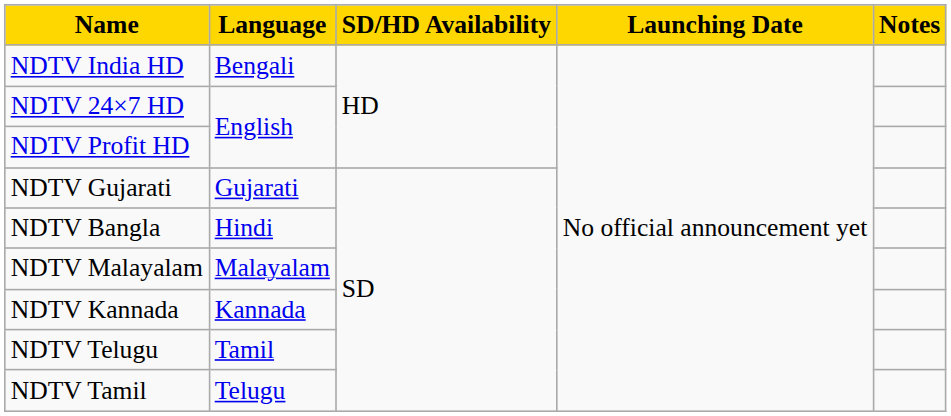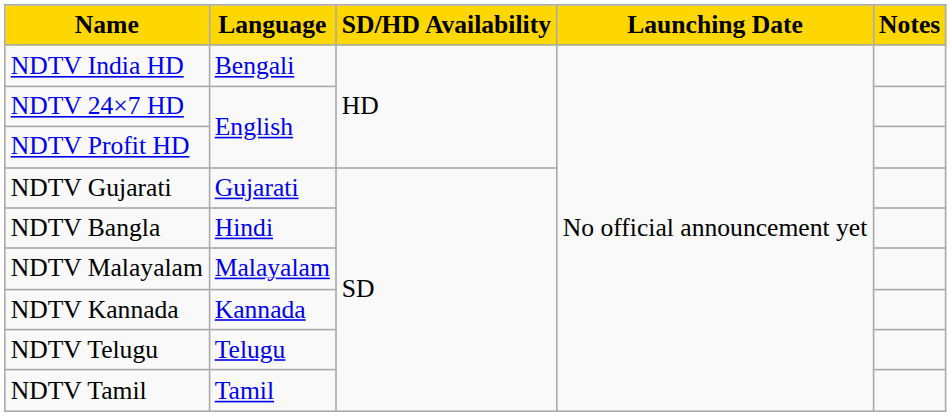NDTV Telugu | Language: Tamil -> Telugu
NDTV Tamil | Language: Telugu -> Tamil
